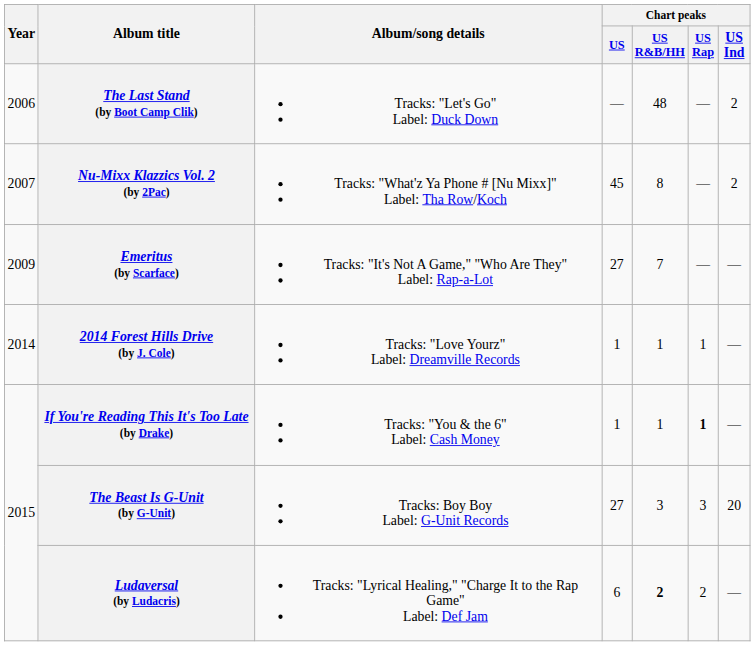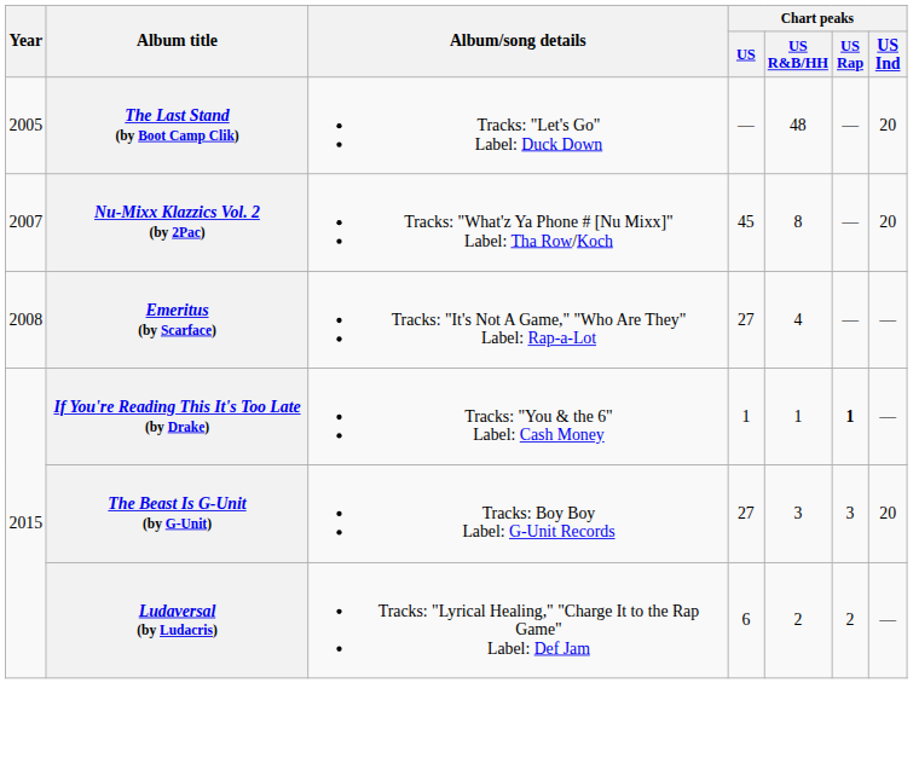The Last Stand (by Boot Camp Clik) | Year: 2006 -> 2005
The Last Stand (by Boot Camp Clik) | Chart peaks / US Ind: 2 -> 20
Nu-Mixx Klazzics Vol. 2 (by 2Pac) | Chart peaks / US Ind: 2 -> 20
Emeritus (by Scarface) | Year: 2009 -> 2008
Emeritus (by Scarface) | Chart peaks / US R&B/HH: 7 -> 4
- row: 2014 | 2014 Forest Hills Drive (by J. Cole) | Tracks: "Love Yourz" Label: Dreamville Records | 1 | 1 | 1 | —
Ludaversal (by Ludacris) | Chart peaks / US R&B/HH: bold -> normal
